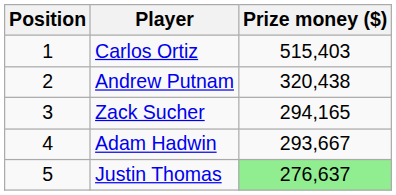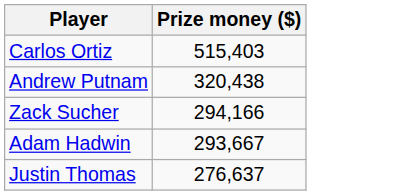- column: Position | 1 | 2 | 3 | 4 | 5
Zack Sucher | Prize money ($): 294,165 -> 294,166
Justin Thomas | Prize money ($): lightgreen background -> no background
